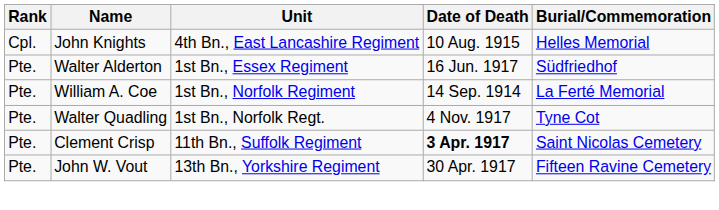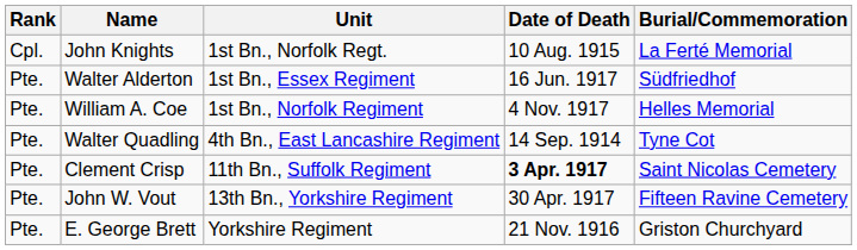John Knights | Unit: 4th Bn., East Lancashire Regiment -> 1st Bn., Norfolk Regt.
John Knights | Burial/Commemoration: Helles Memorial -> La Ferté Memorial
William A. Coe | Date of Death: 14 Sep. 1914 -> 4 Nov. 1917
William A. Coe | Burial/Commemoration: La Ferté Memorial -> Helles Memorial
Walter Quadling | Unit: 1st Bn., Norfolk Regt. -> 4th Bn., East Lancashire Regiment
Walter Quadling | Date of Death: 4 Nov. 1917 -> 14 Sep. 1914
+ row: Pte. | E. George Brett | Yorkshire Regiment | 21 Nov. 1916 | Griston Churchyard
